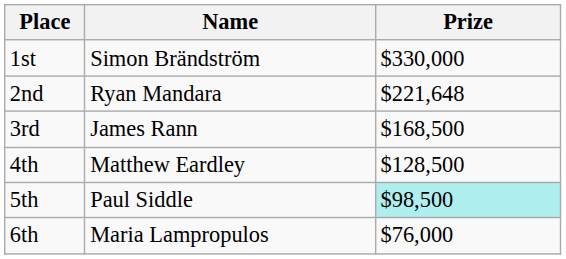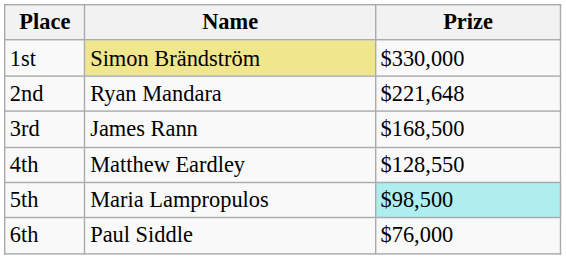1st | Name: no background -> khaki background
4th | Prize: $128,500 -> $128,550
5th | Name: Paul Siddle -> Maria Lampropulos
6th | Name: Maria Lampropulos -> Paul Siddle
